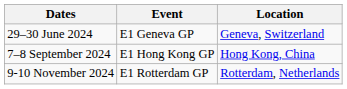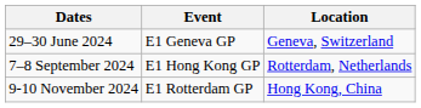7–8 September 2024 | Location: Hong Kong, China -> Rotterdam, Netherlands
9-10 November 2024 | Location: Rotterdam, Netherlands -> Hong Kong, China
